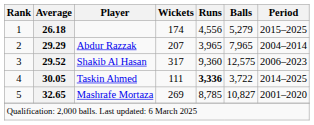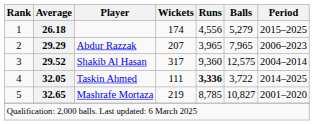Abdur Razzak | Period: 2004–2014 -> 2006–2023
Shakib Al Hasan | Period: 2006–2023 -> 2004–2014
Taskin Ahmed | Average: 30.05 -> 32.05
Mashrafe Mortaza | Wickets: 269 -> 219
